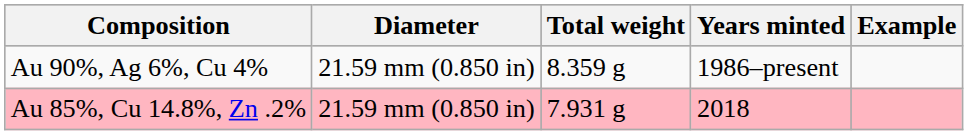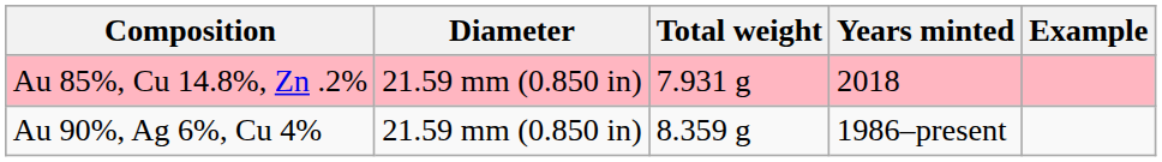rows swapped: Au 90%, Ag 6%, Cu 4% <-> Au 85%, Cu 14.8%, Zn .2%
